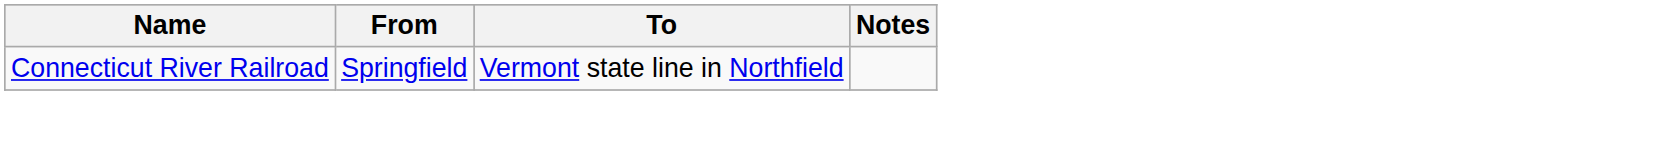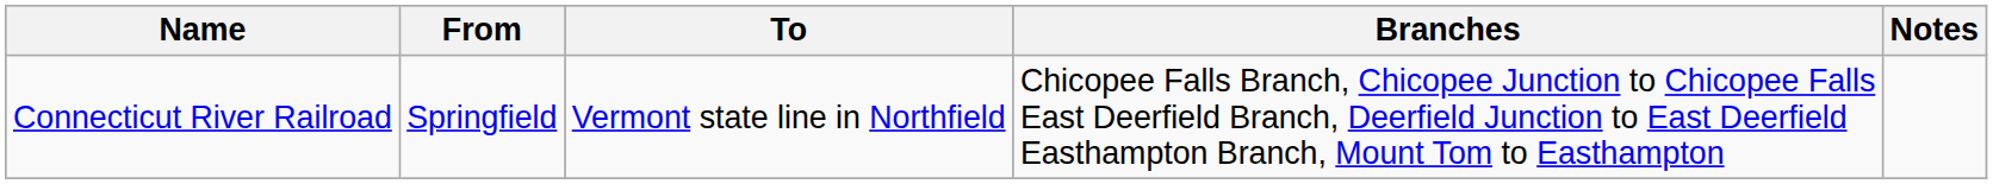+ column: Branches | Chicopee Falls Branch, Chicopee Junction to Chicopee Falls East Deerfield Branch, Deerfield Junction to East Deerfield Easthampton Branch, Mount Tom to Easthampton
